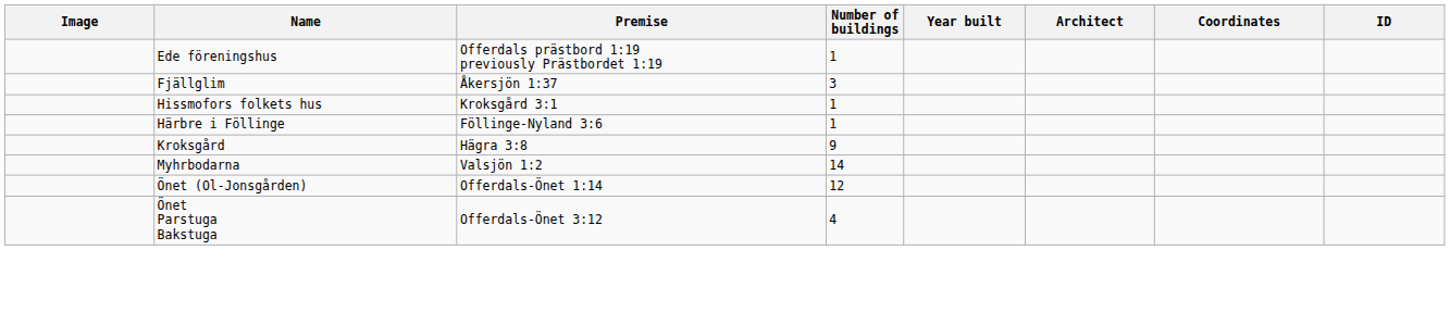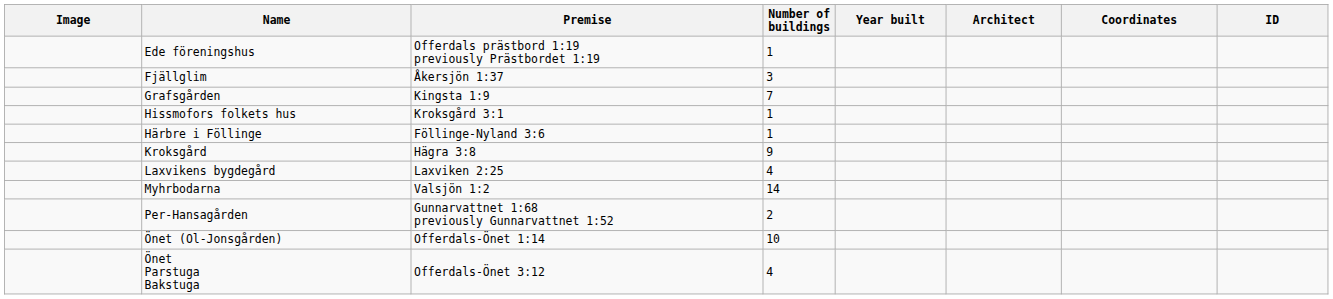+ row: Grafsgården | Kingsta 1:9 | 7
+ row: Laxvikens bygdegård | Laxviken 2:25 | 4
+ row: Per-Hansagården | Gunnarvattnet 1:68 previously Gunnarvattnet 1:52 | 2
Önet (Ol-Jonsgården) | Number of buildings: 12 -> 10
